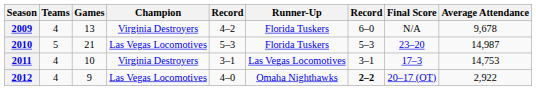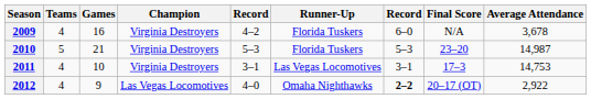2009 | Games: 13 -> 16
2009 | Average Attendance: 9,678 -> 3,678
2010 | Champion: Las Vegas Locomotives -> Virginia Destroyers
